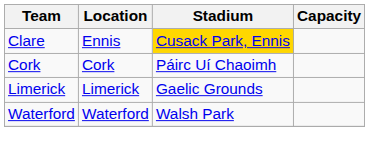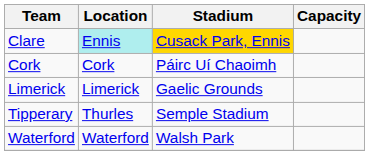Clare | Location: no background -> paleturquoise background
+ row: Tipperary | Thurles | Semple Stadium
